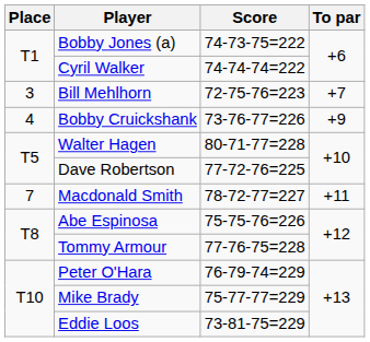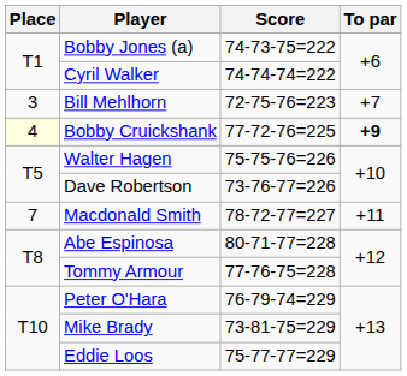Bobby Cruickshank | Place: no background -> lightyellow background
Bobby Cruickshank | Score: 73-76-77=226 -> 77-72-76=225
Bobby Cruickshank | To par: normal -> bold
Walter Hagen | Score: 80-71-77=228 -> 75-75-76=226
Dave Robertson | Score: 77-72-76=225 -> 73-76-77=226
Abe Espinosa | Score: 75-75-76=226 -> 80-71-77=228
Mike Brady | Score: 75-77-77=229 -> 73-81-75=229
Eddie Loos | Score: 73-81-75=229 -> 75-77-77=229
